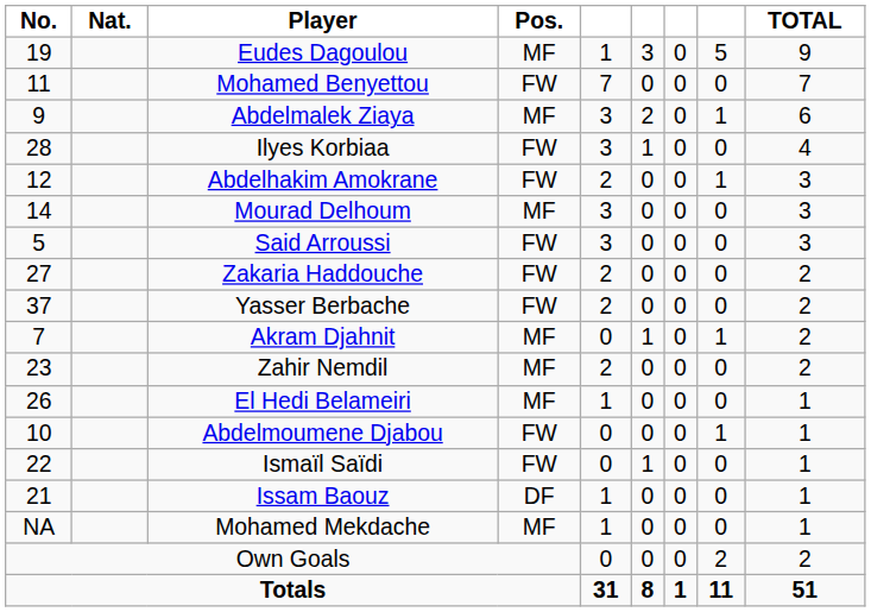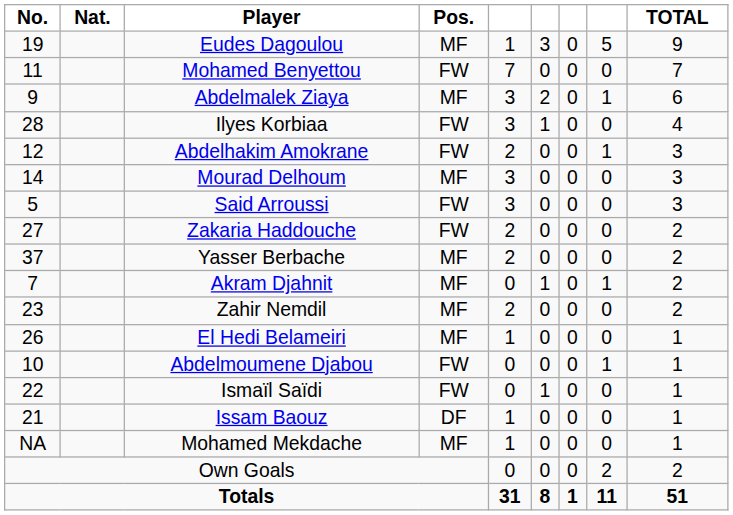Yasser Berbache | Pos.: FW -> MF
